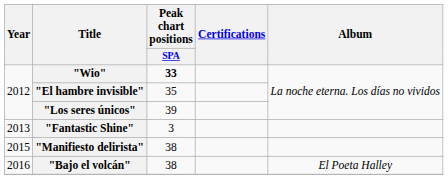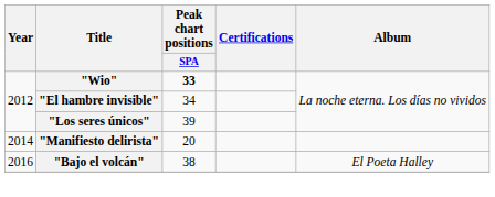"El hambre invisible" | Peak chart positions / SPA: 35 -> 34
- row: 2013 | "Fantastic Shine" | 3
"Manifiesto delirista" | Year: 2015 -> 2014
"Manifiesto delirista" | Peak chart positions / SPA: 38 -> 20
